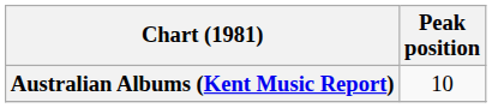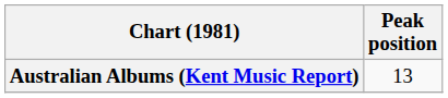Australian Albums (Kent Music Report) | Peak position: 10 -> 13
